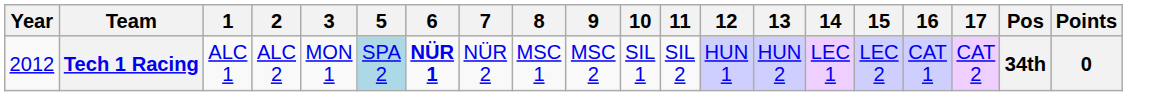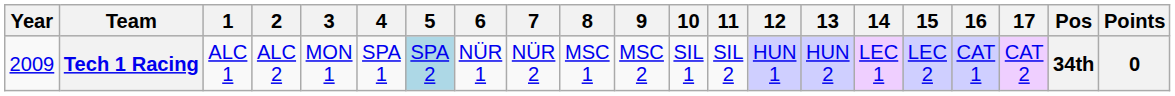+ column: 4 | SPA 1
Tech 1 Racing | Year: 2012 -> 2009
Tech 1 Racing | 6: bold -> normal
